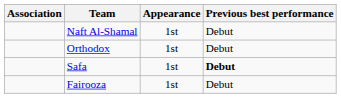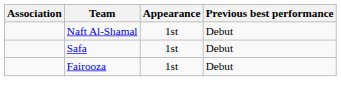- row: Orthodox | 1st | Debut
Safa | Previous best performance: bold -> normal
